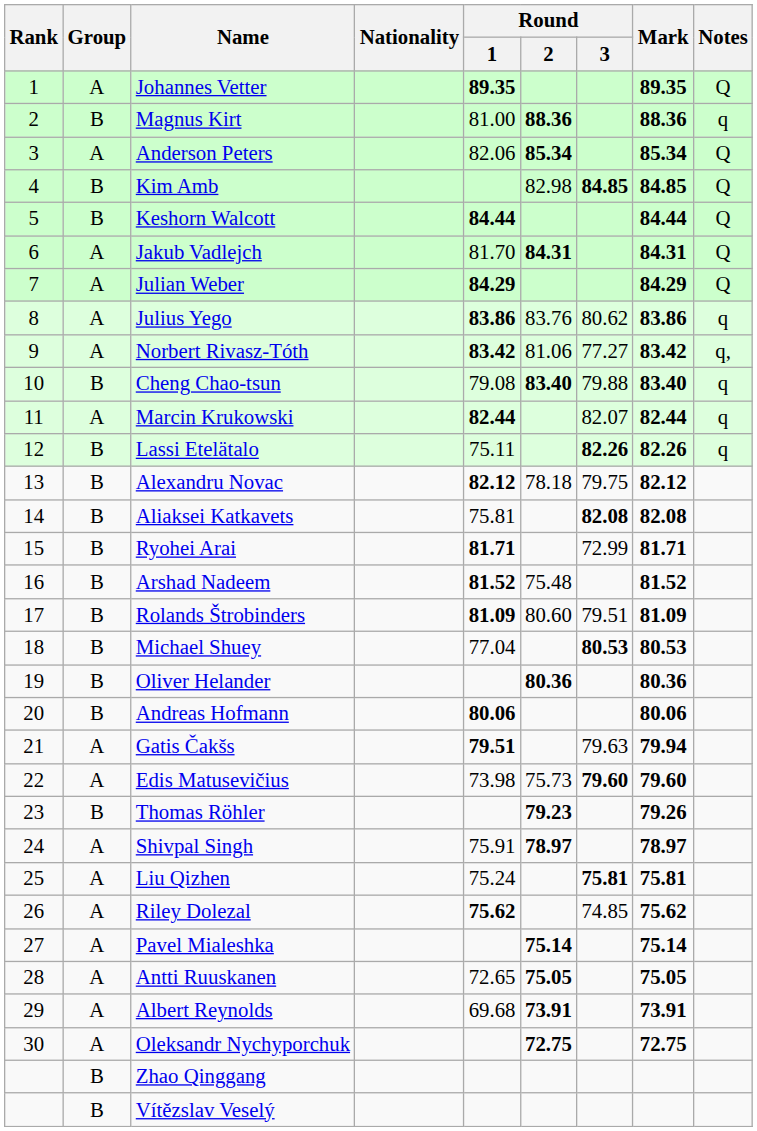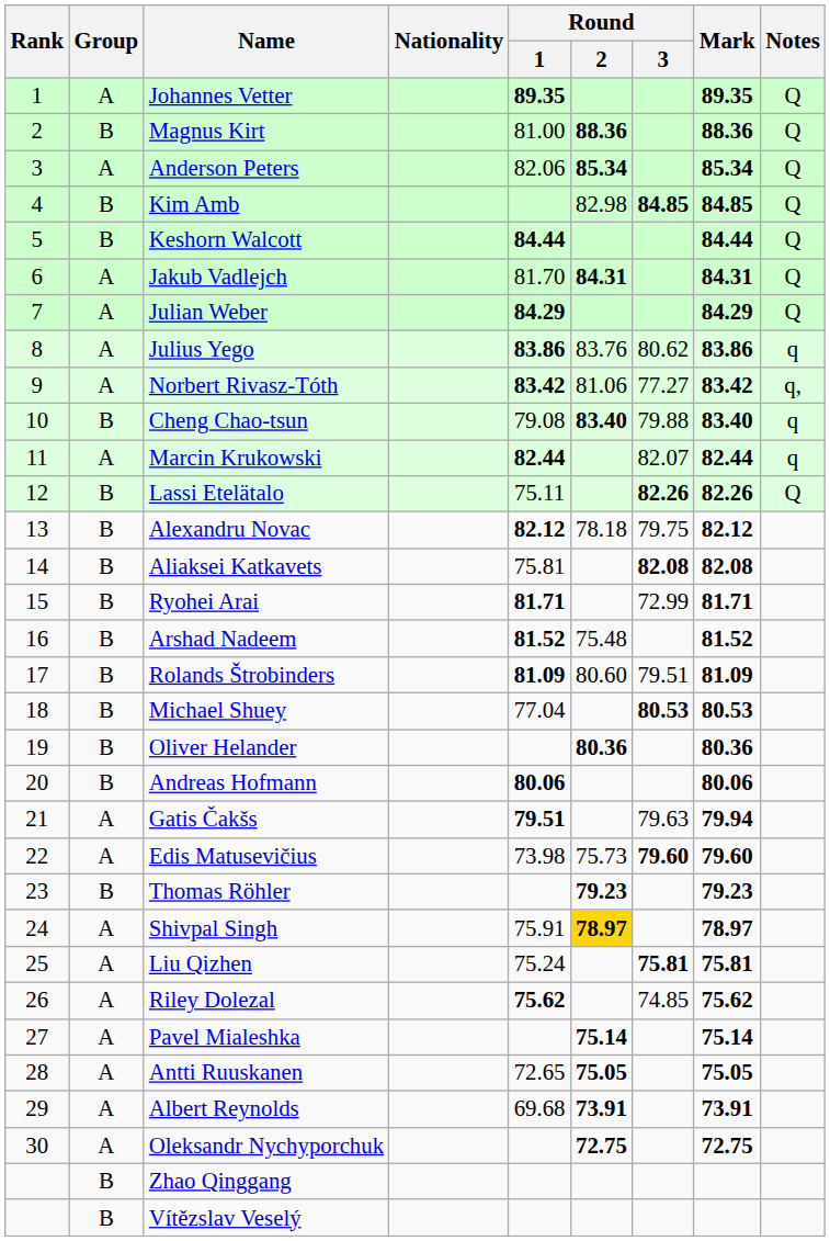Magnus Kirt | Notes: q -> Q
Lassi Etelätalo | Notes: q -> Q
Thomas Röhler | Mark: 79.26 -> 79.23
Shivpal Singh | Round / 2: no background -> gold background
